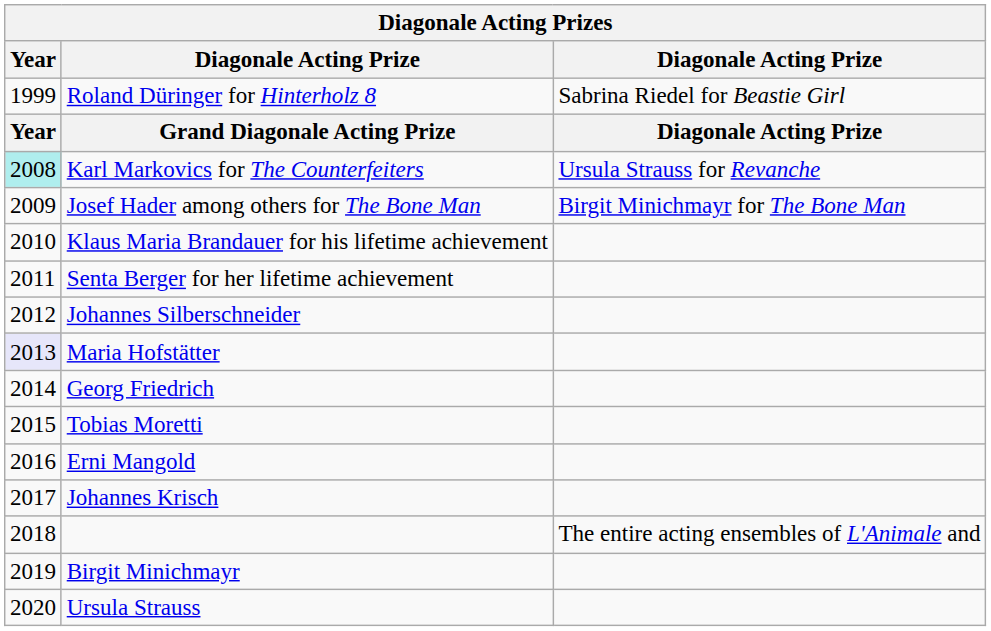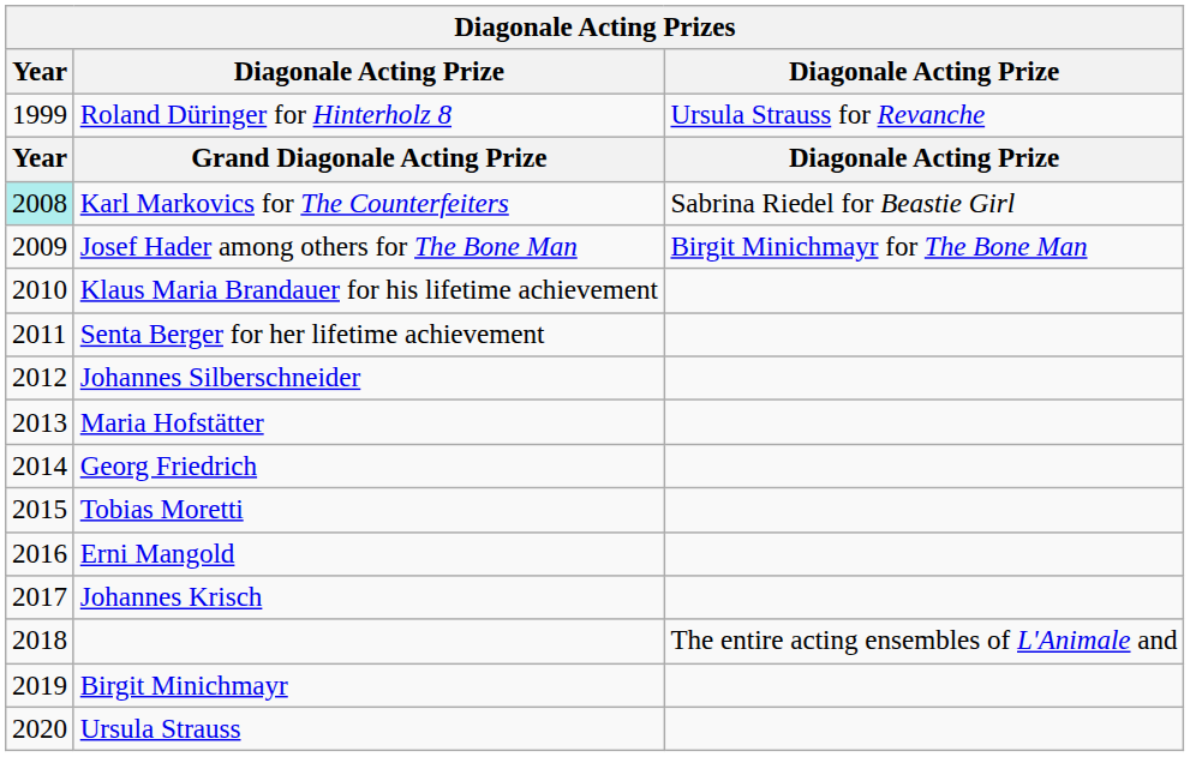Roland Düringer for Hinterholz 8 | column 3: Sabrina Riedel for Beastie Girl -> Ursula Strauss for Revanche
Karl Markovics for The Counterfeiters | column 3: Ursula Strauss for Revanche -> Sabrina Riedel for Beastie Girl
Maria Hofstätter | Year: lavender background -> no background
